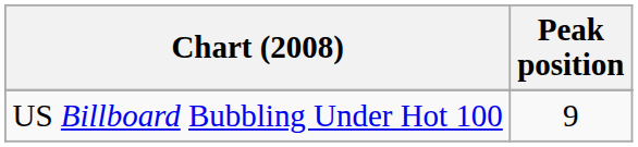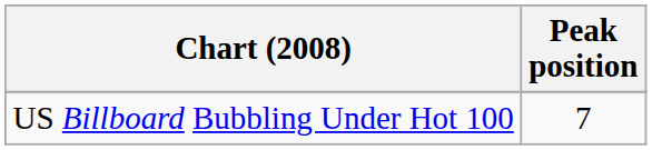US Billboard Bubbling Under Hot 100 | Peak position: 9 -> 7
